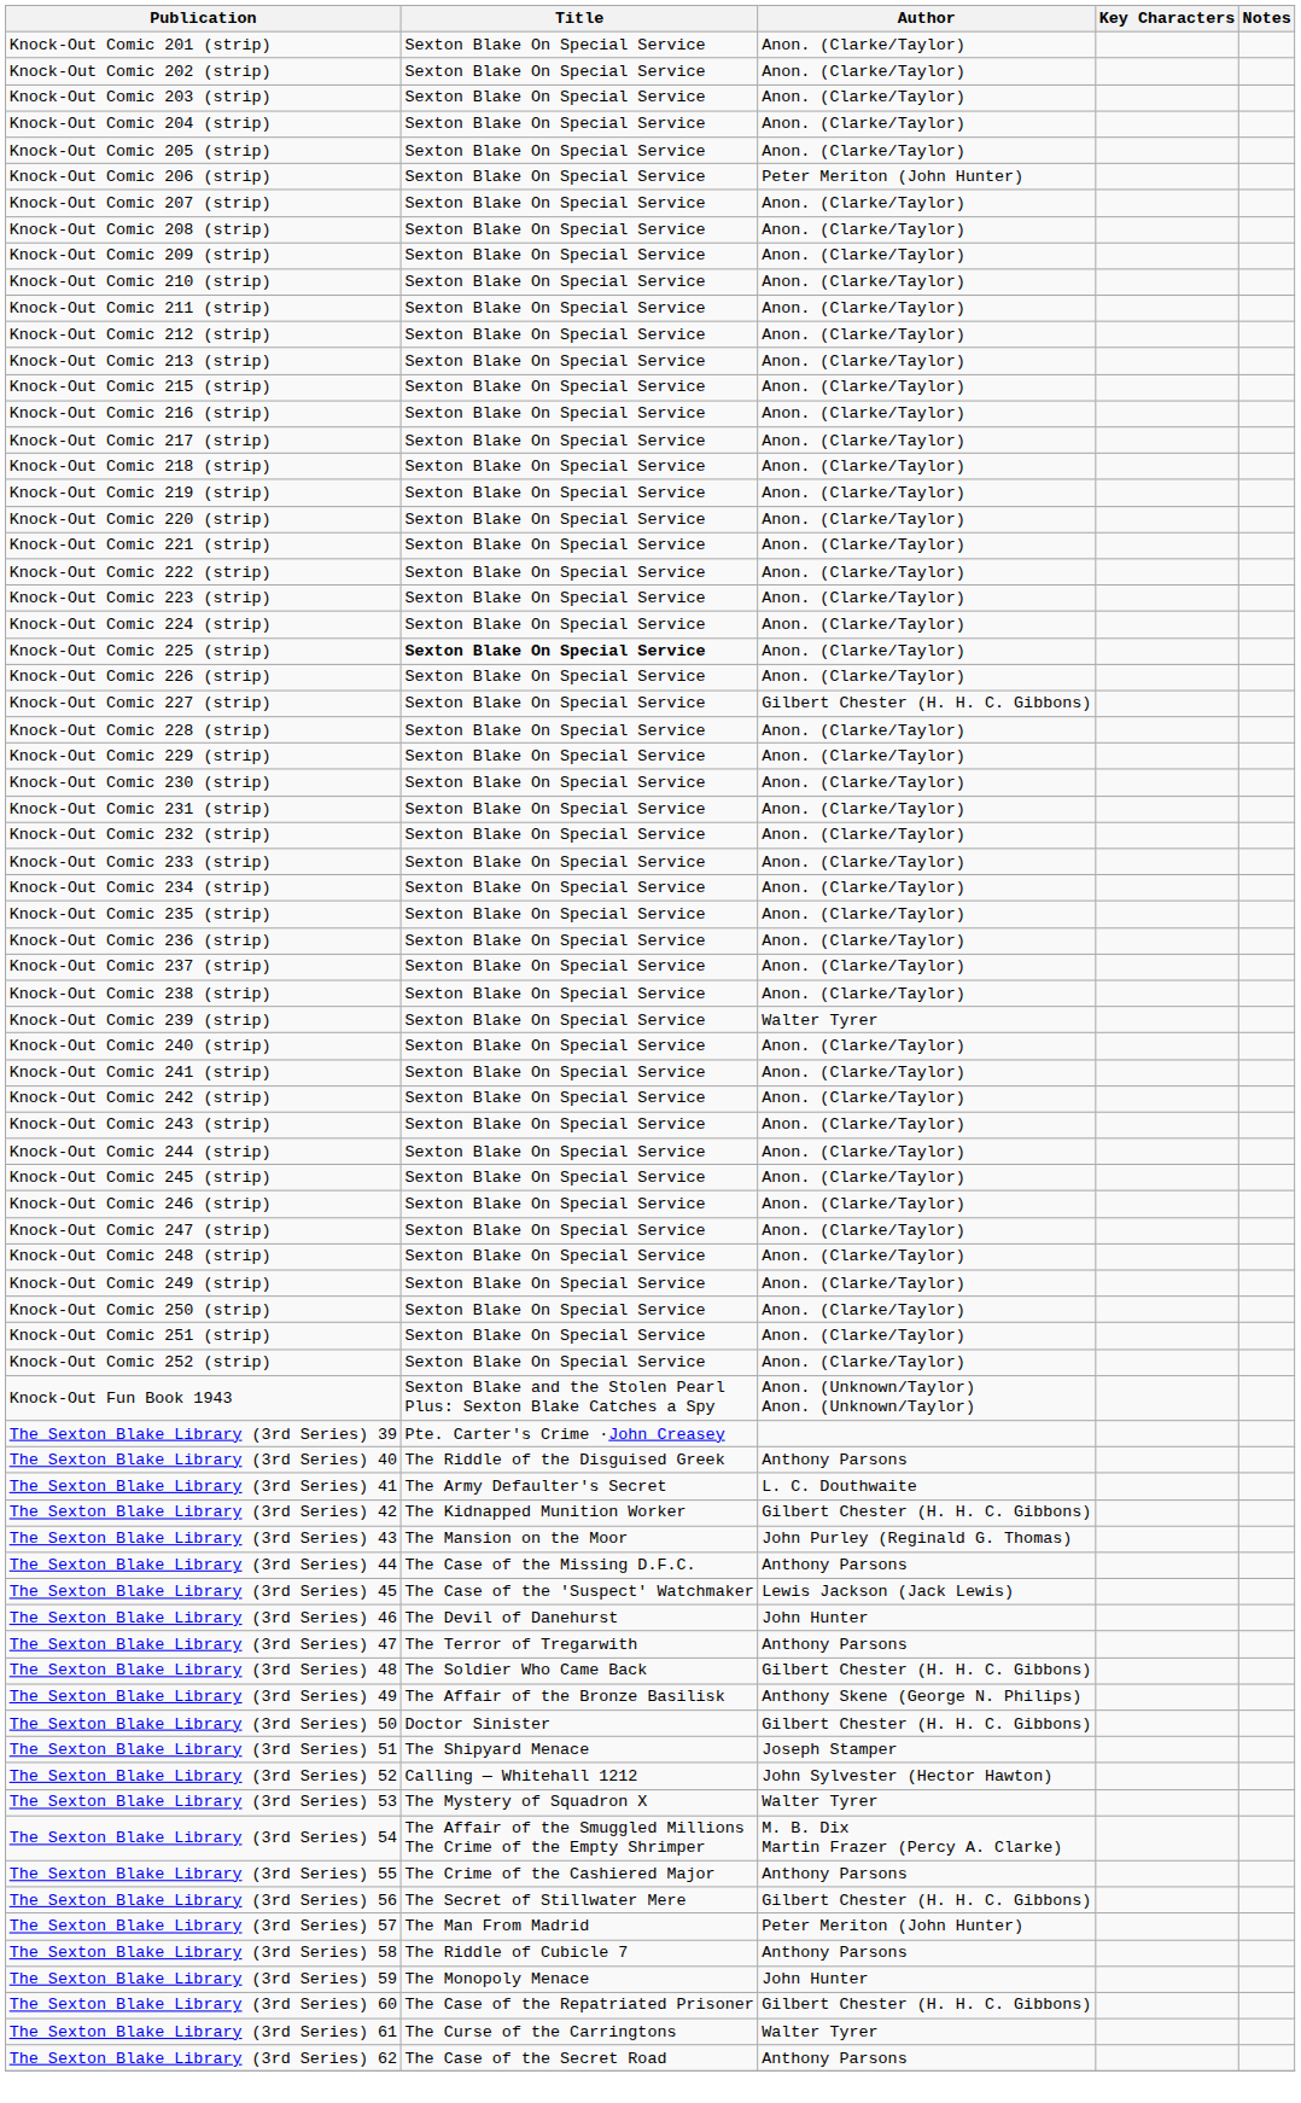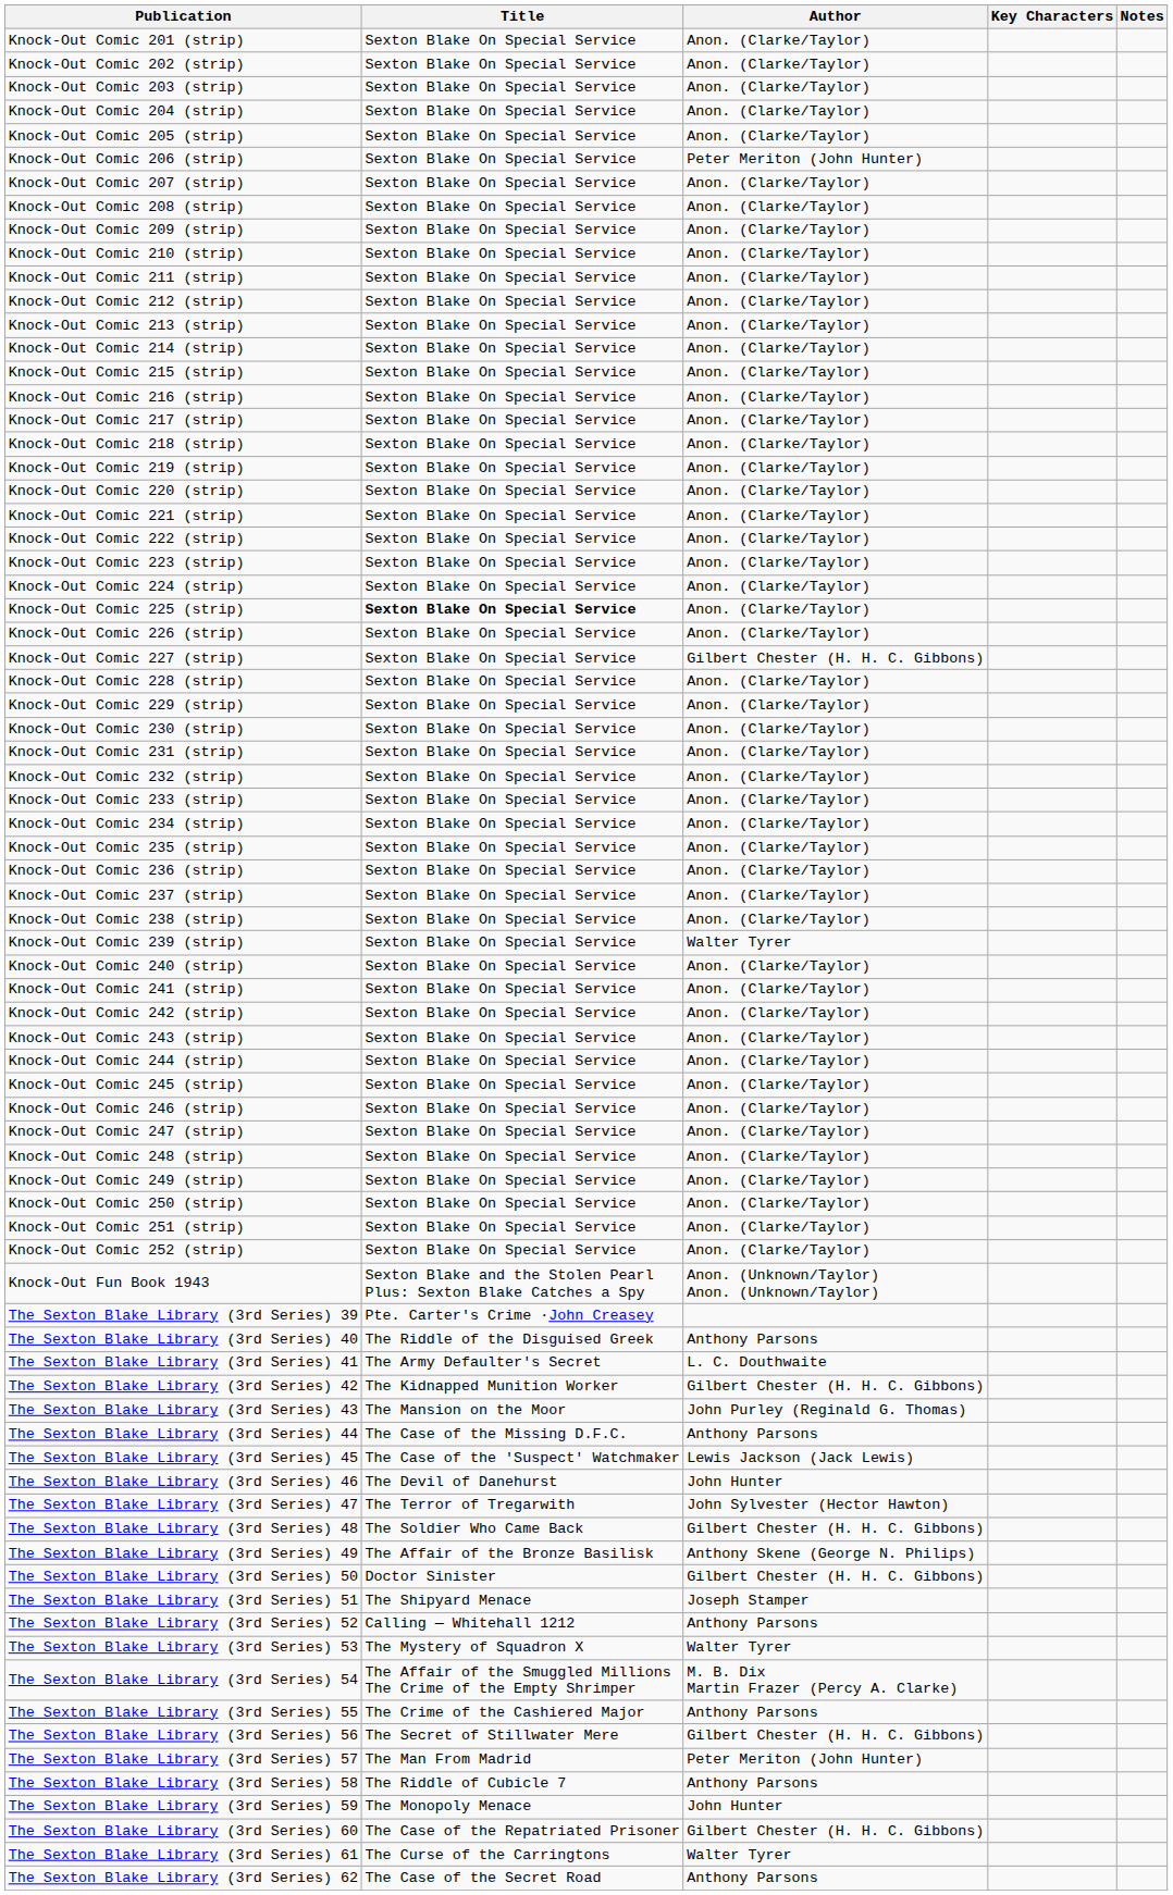+ row: Knock-Out Comic 214 (strip) | Sexton Blake On Special Service | Anon. (Clarke/Taylor)
The Sexton Blake Library (3rd Series) 47 | Author: Anthony Parsons -> John Sylvester (Hector Hawton)
The Sexton Blake Library (3rd Series) 52 | Author: John Sylvester (Hector Hawton) -> Anthony Parsons
